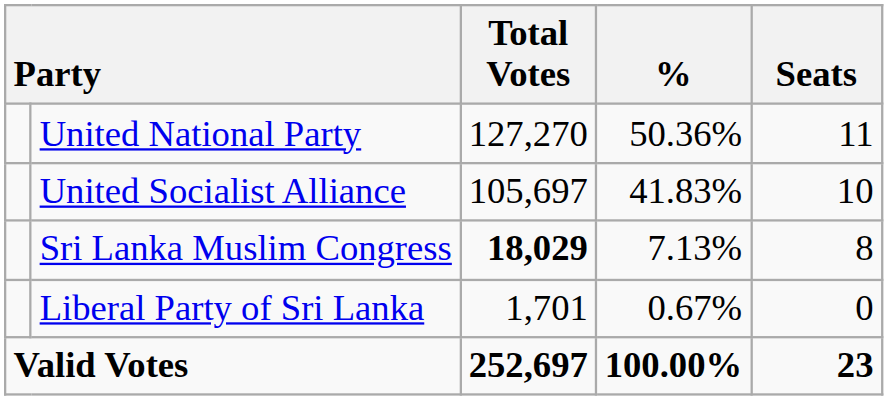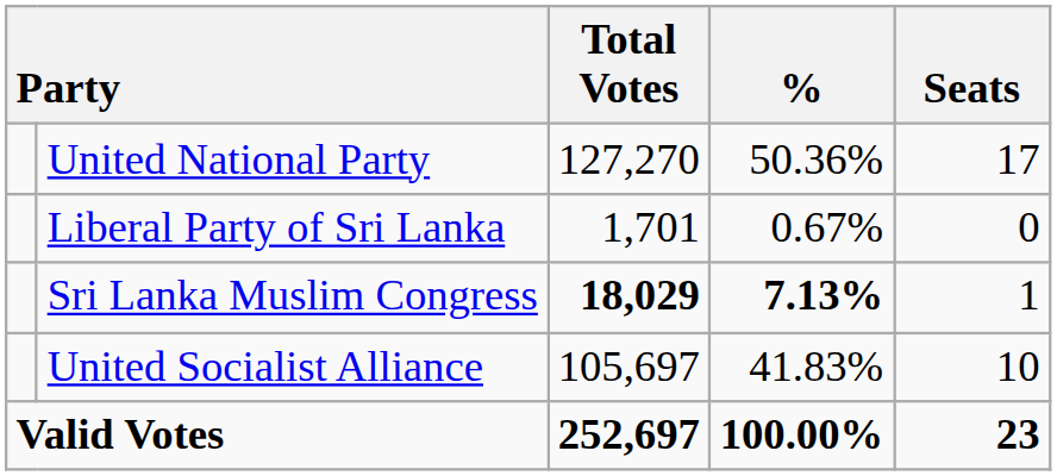United National Party | Seats: 11 -> 17
rows swapped: United Socialist Alliance <-> Liberal Party of Sri Lanka
Sri Lanka Muslim Congress | %: normal -> bold
Sri Lanka Muslim Congress | Seats: 8 -> 1
